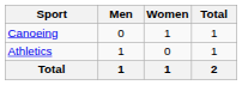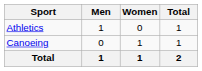rows swapped: Athletics <-> Canoeing
